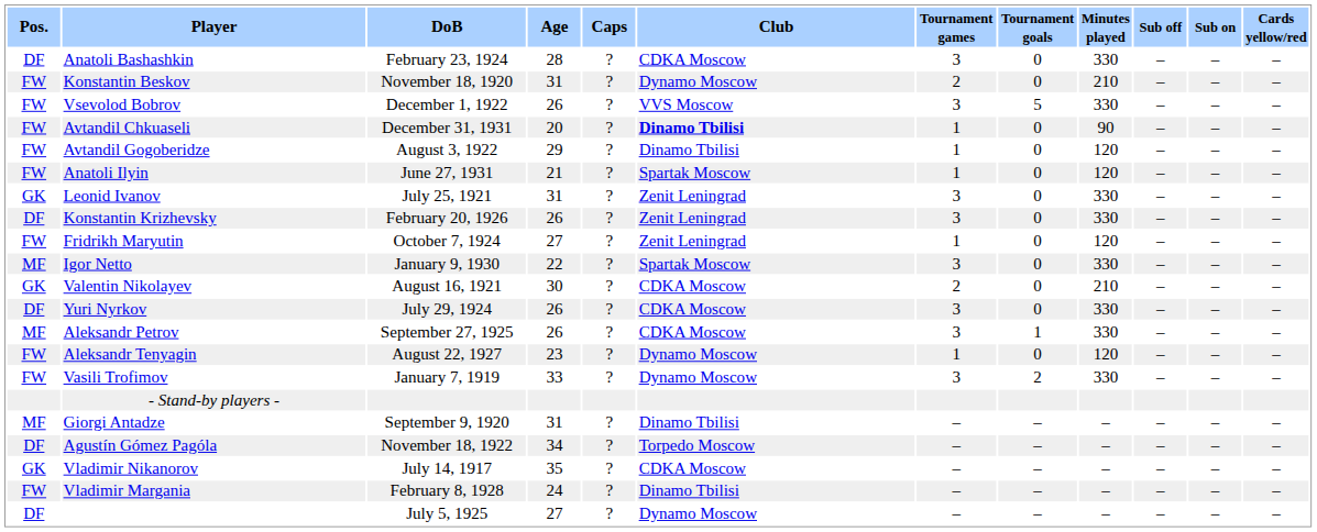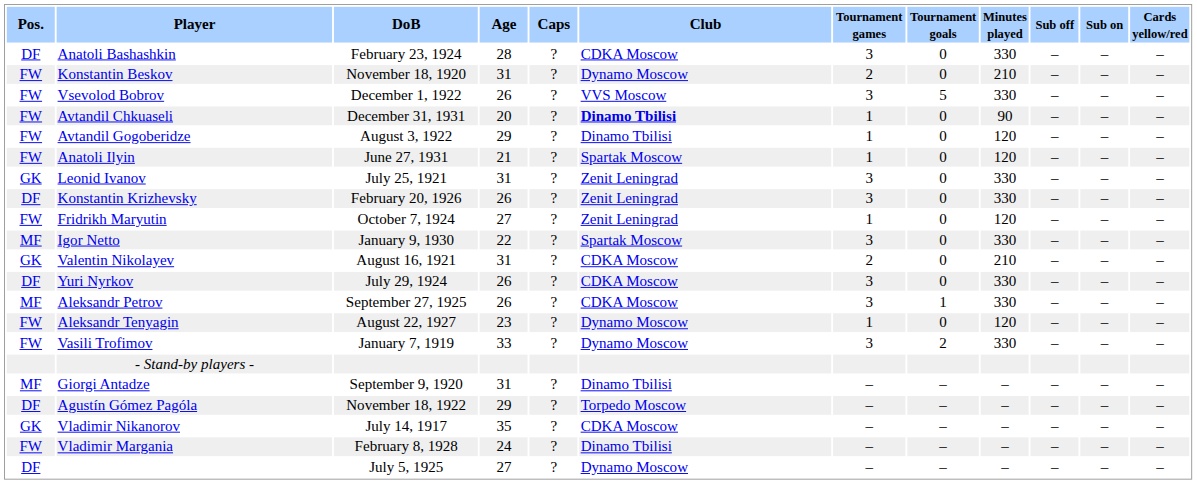Valentin Nikolayev | Age: 30 -> 31
Agustín Gómez Pagóla | Age: 34 -> 29
